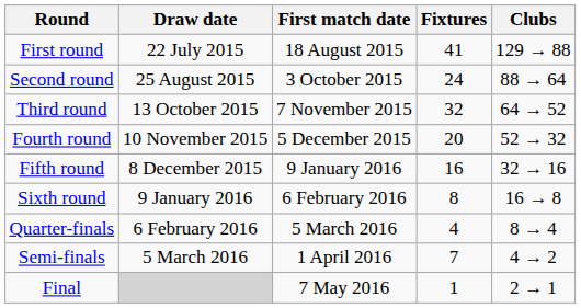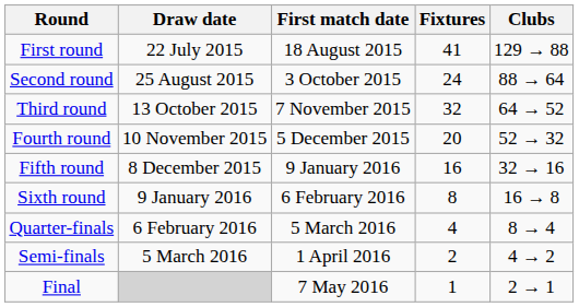Semi-finals | Fixtures: 7 -> 2
